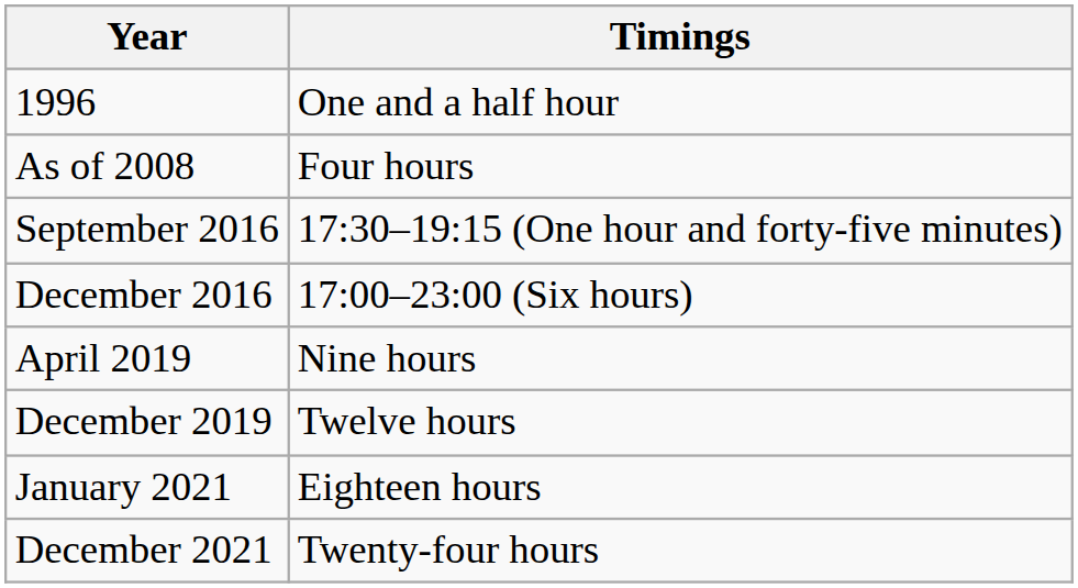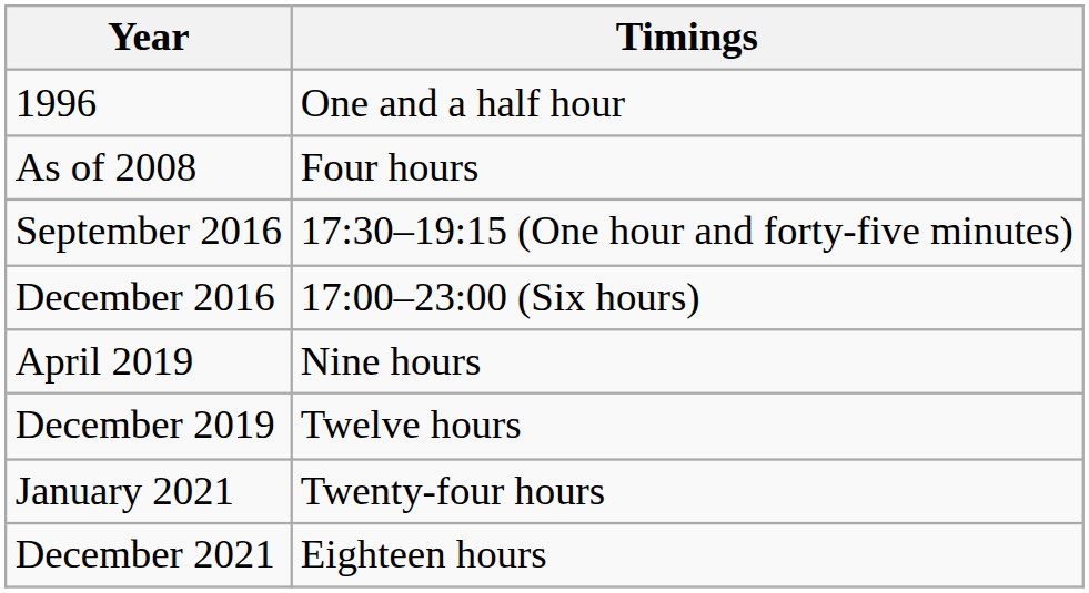January 2021 | Timings: Eighteen hours -> Twenty-four hours
December 2021 | Timings: Twenty-four hours -> Eighteen hours
